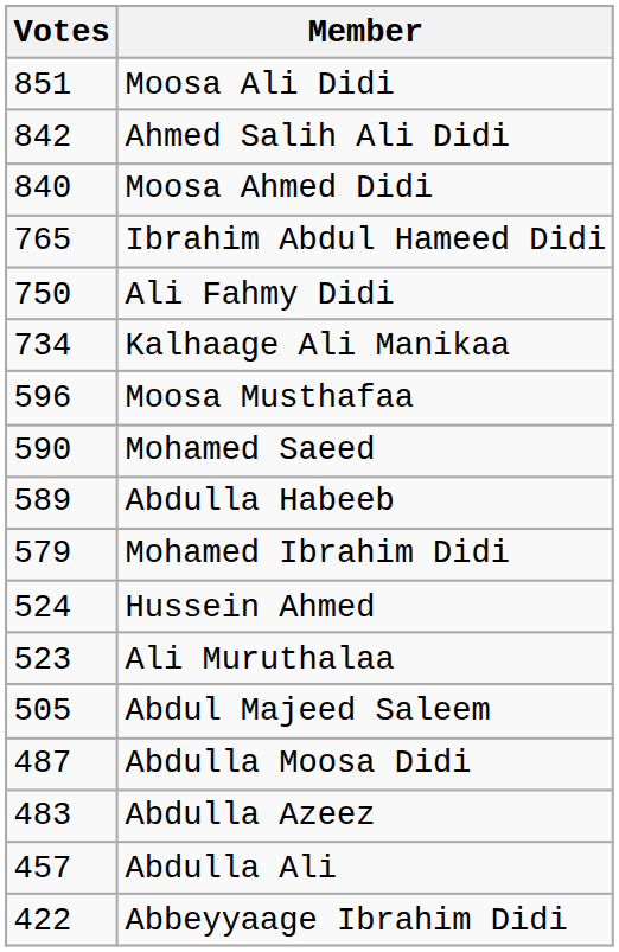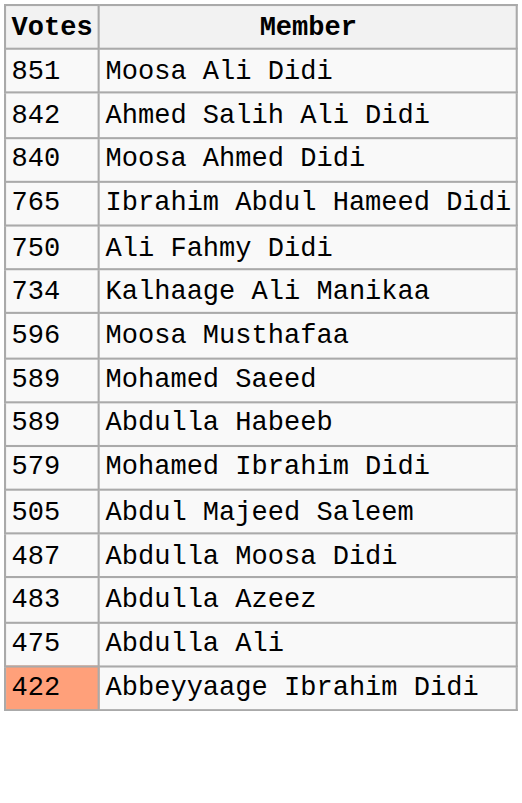Mohamed Saeed | Votes: 590 -> 589
- row: 524 | Hussein Ahmed
- row: 523 | Ali Muruthalaa
Abdulla Ali | Votes: 457 -> 475
Abbeyyaage Ibrahim Didi | Votes: no background -> lightsalmon background
